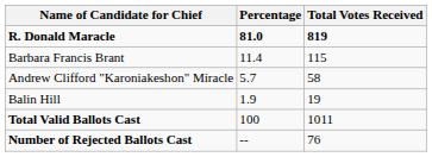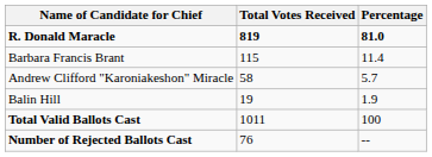columns swapped: Total Votes Received <-> Percentage
